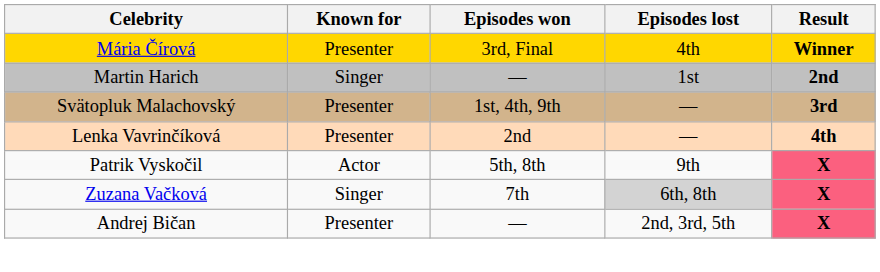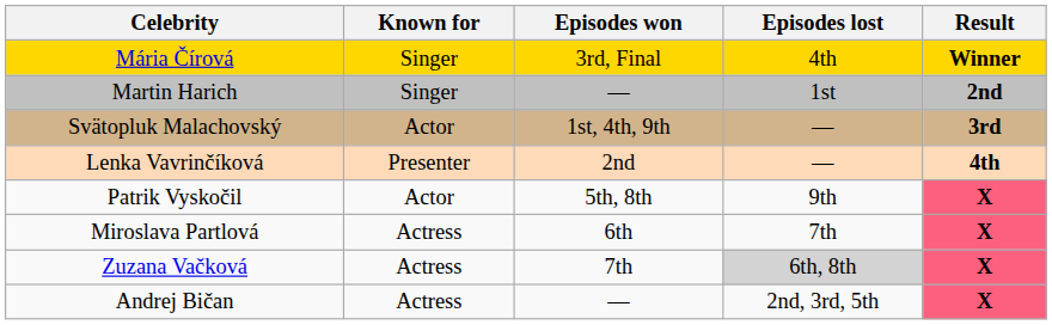Mária Čírová | Known for: Presenter -> Singer
Svätopluk Malachovský | Known for: Presenter -> Actor
+ row: Miroslava Partlová | Actress | 6th | 7th | X
Zuzana Vačková | Known for: Singer -> Actress
Andrej Bičan | Known for: Presenter -> Actress
